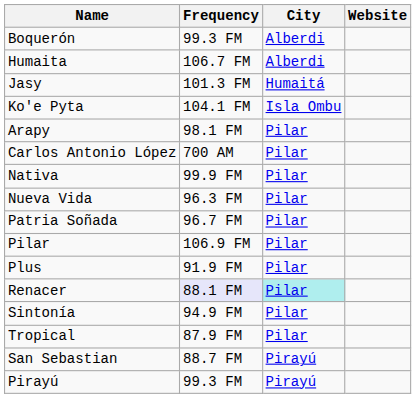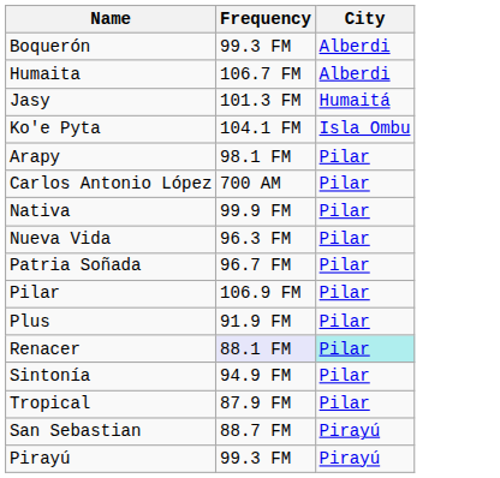- column: Website
